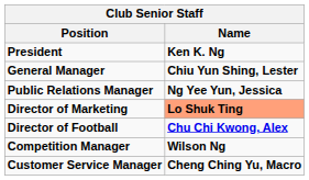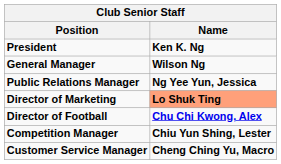General Manager | Name: Chiu Yun Shing, Lester -> Wilson Ng
Competition Manager | Name: Wilson Ng -> Chiu Yun Shing, Lester
